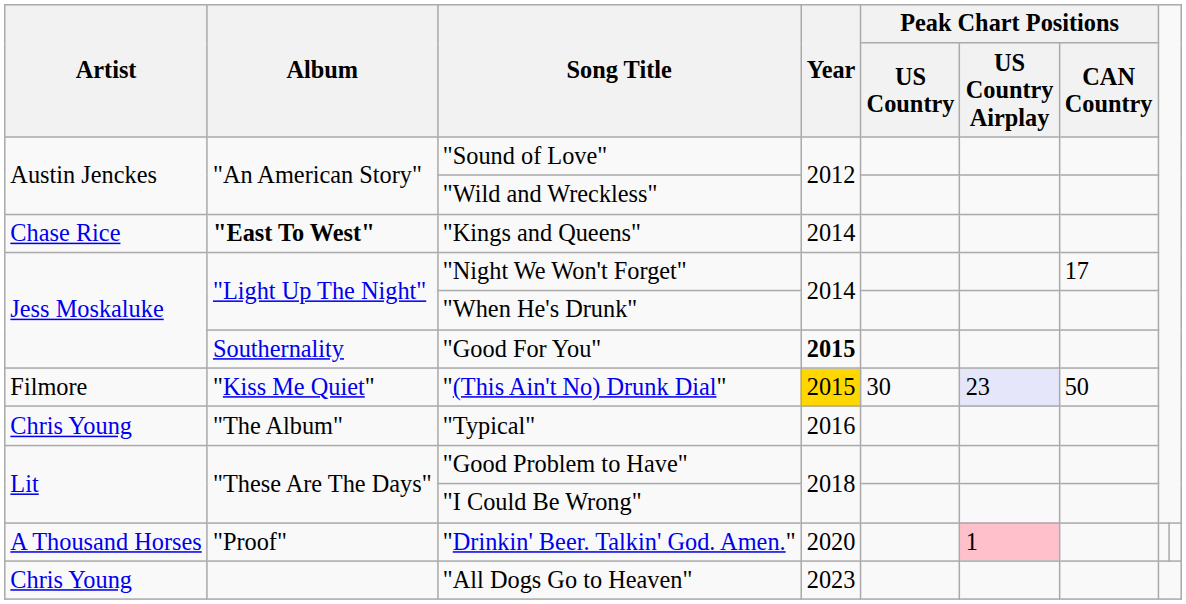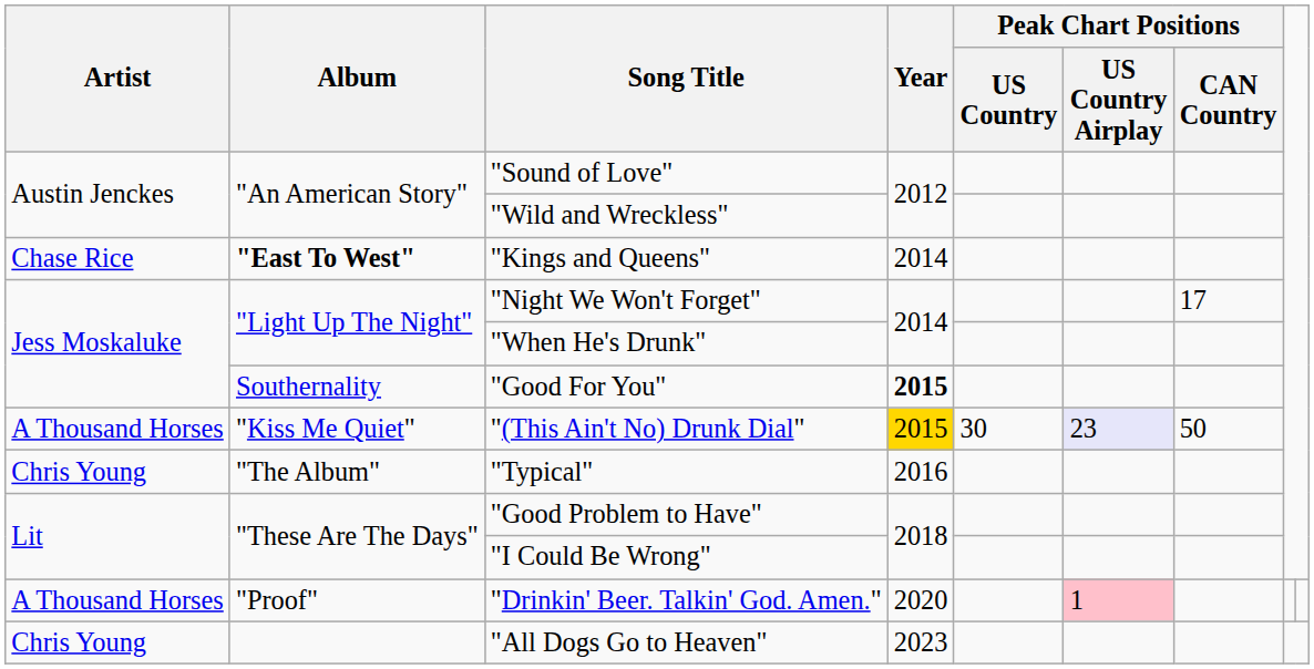"(This Ain't No) Drunk Dial" | Artist: Filmore -> A Thousand Horses
